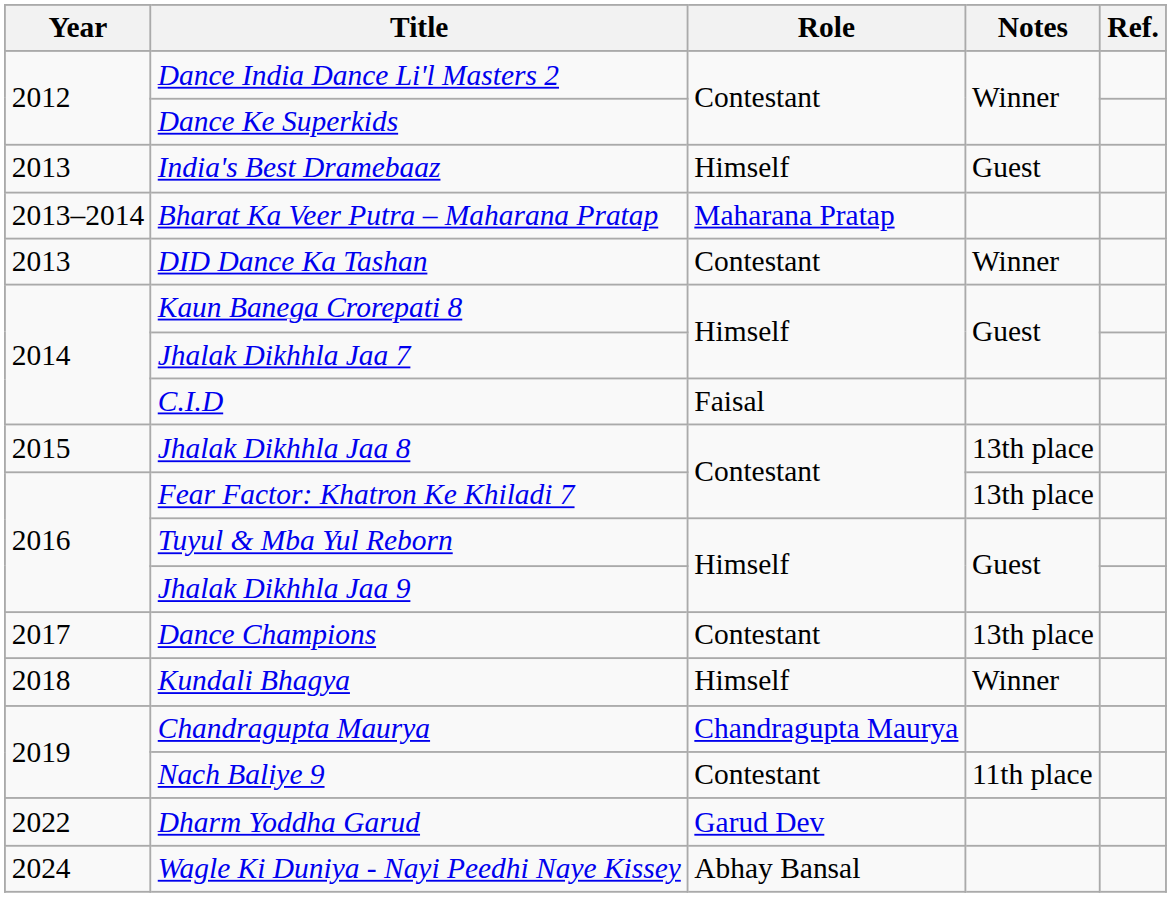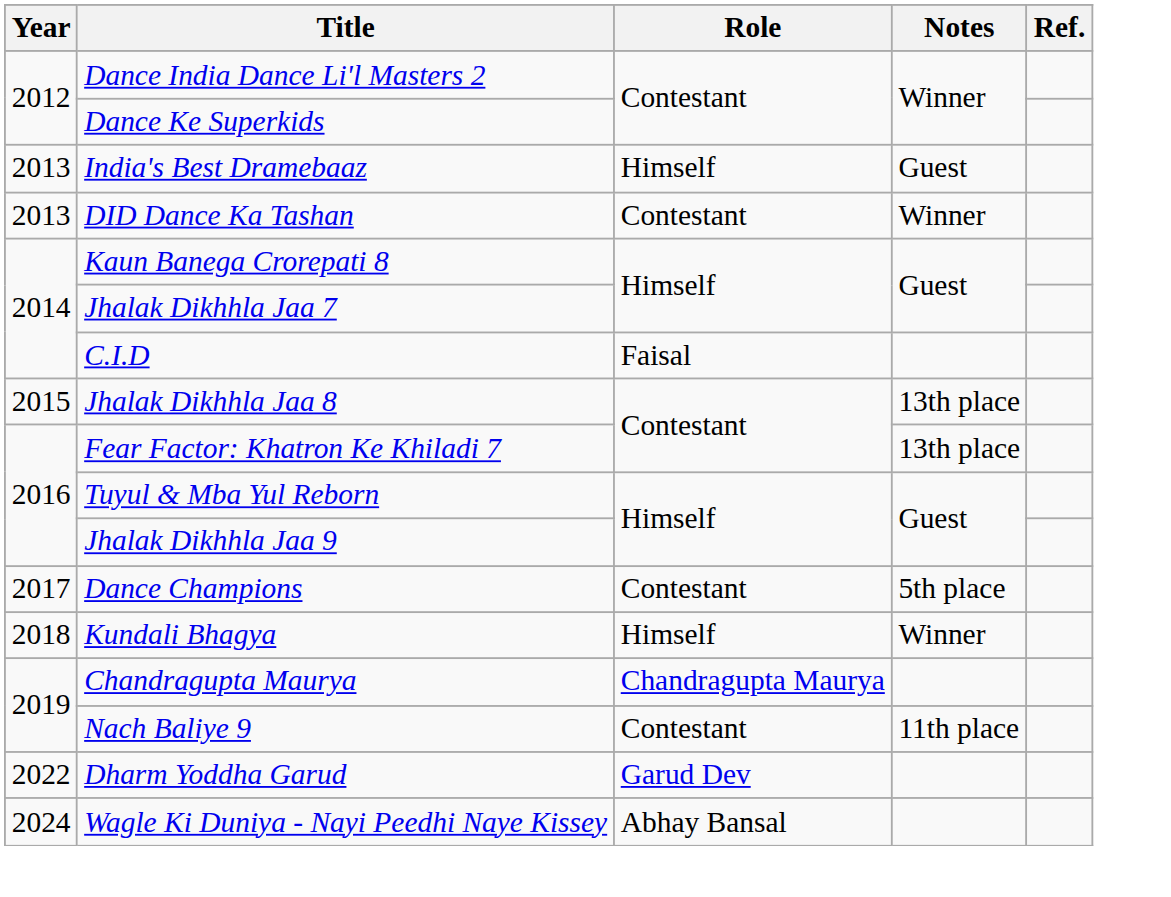- row: 2013–2014 | Bharat Ka Veer Putra – Maharana Pratap | Maharana Pratap
Dance Champions | Notes: 13th place -> 5th place
